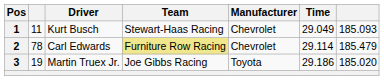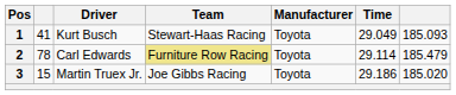1 | column 2: 11 -> 41
1 | Manufacturer: Chevrolet -> Toyota
2 | Manufacturer: Chevrolet -> Toyota
3 | column 2: 19 -> 15
